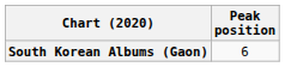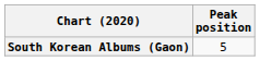South Korean Albums (Gaon) | Peak position: 6 -> 5
